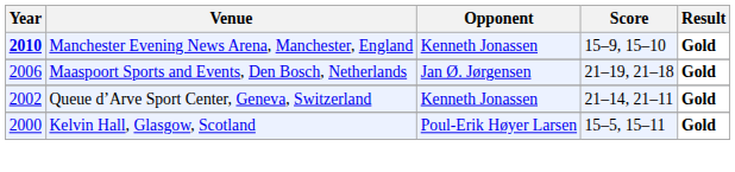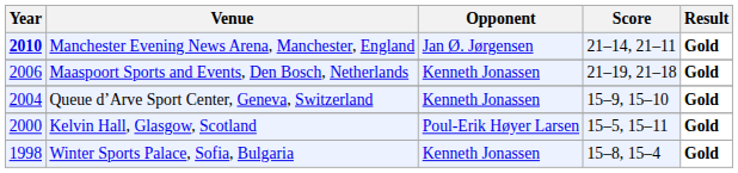Manchester Evening News Arena, Manchester, England | Opponent: Kenneth Jonassen -> Jan Ø. Jørgensen
Manchester Evening News Arena, Manchester, England | Score: 15–9, 15–10 -> 21–14, 21–11
Maaspoort Sports and Events, Den Bosch, Netherlands | Opponent: Jan Ø. Jørgensen -> Kenneth Jonassen
Queue d’Arve Sport Center, Geneva, Switzerland | Year: 2002 -> 2004
Queue d’Arve Sport Center, Geneva, Switzerland | Score: 21–14, 21–11 -> 15–9, 15–10
+ row: 1998 | Winter Sports Palace, Sofia, Bulgaria | Kenneth Jonassen | 15–8, 15–4 | Gold
